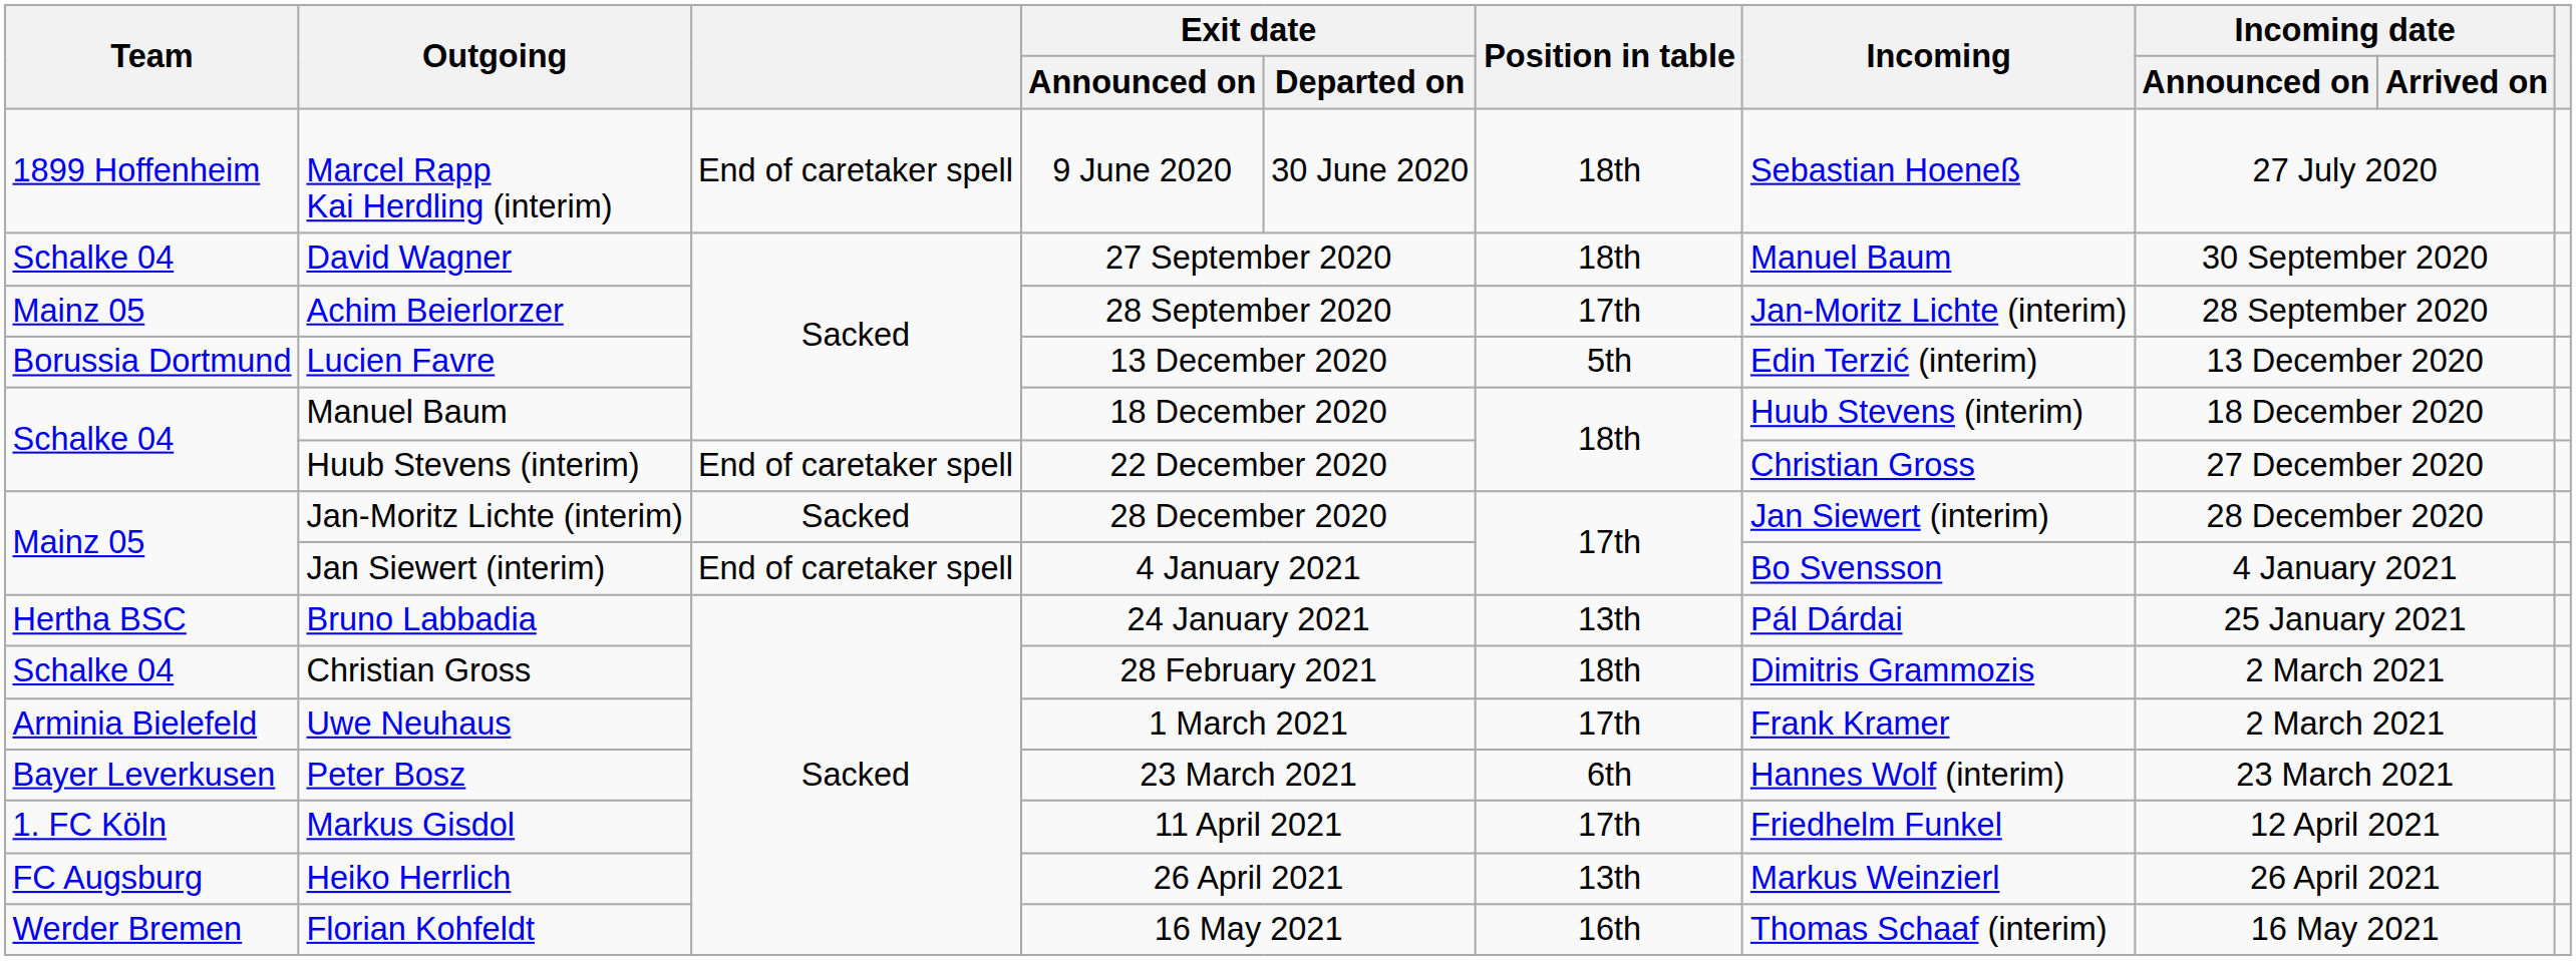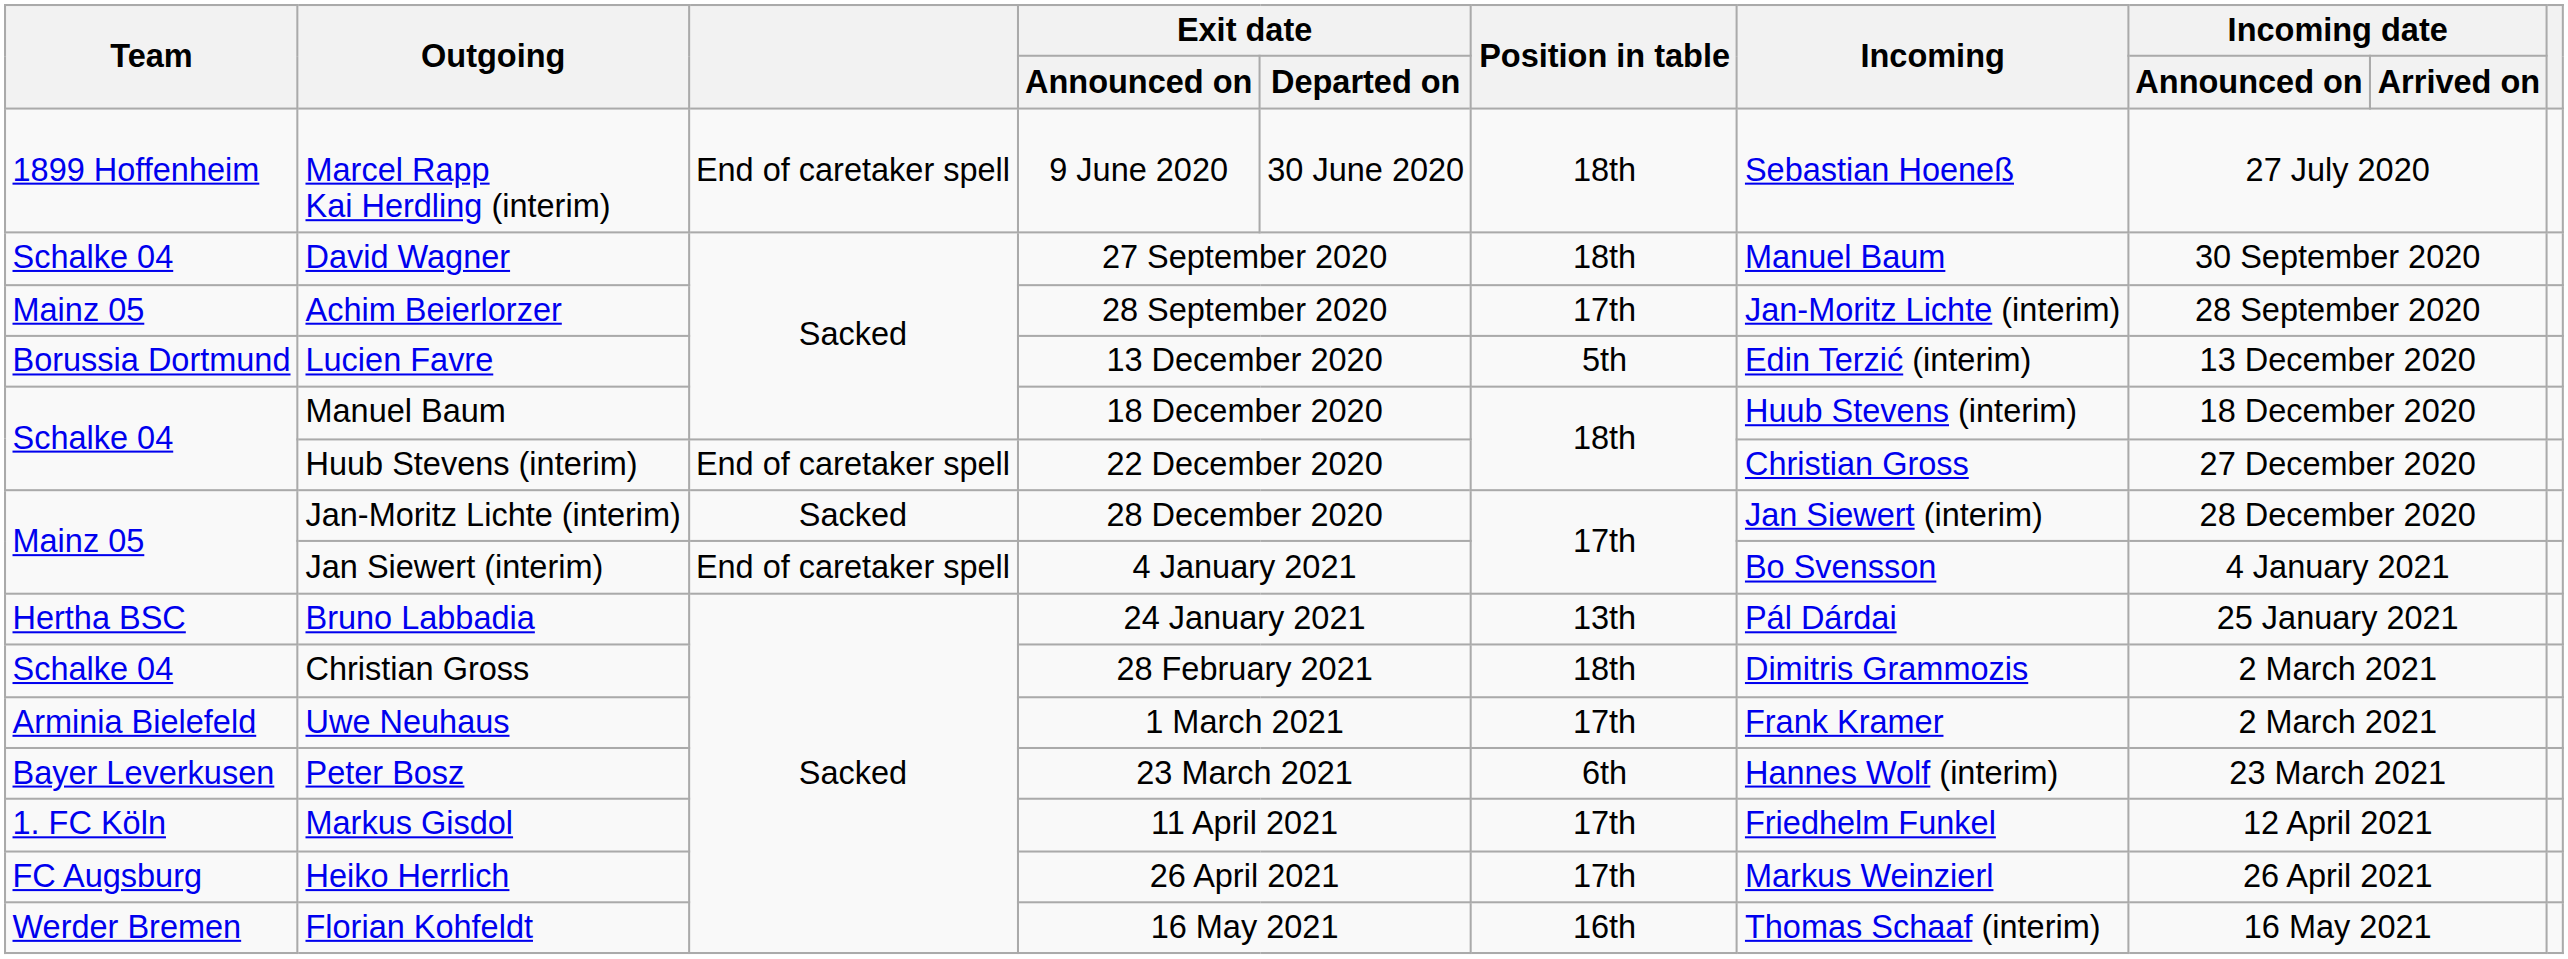Heiko Herrlich | Position in table: 13th -> 17th
